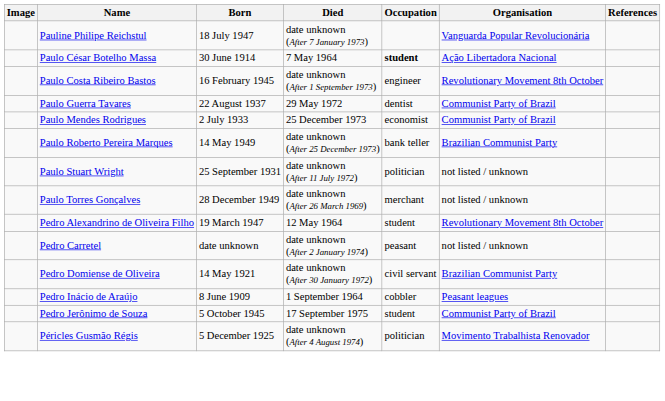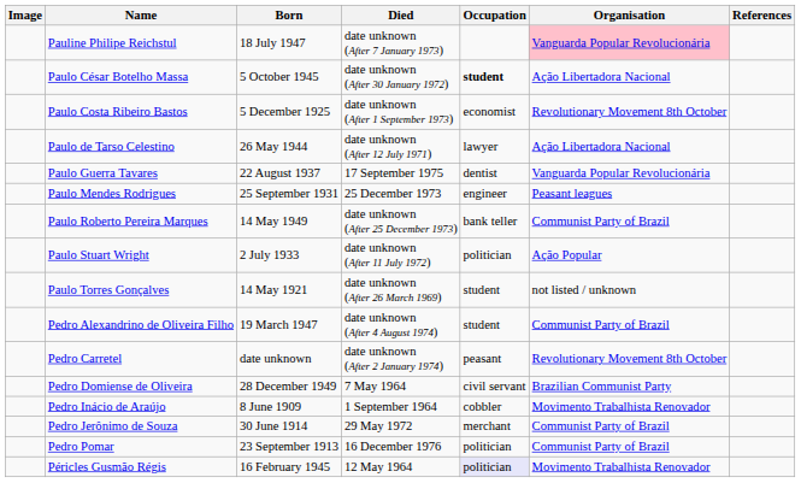Pauline Philipe Reichstul | Organisation: no background -> pink background
Paulo César Botelho Massa | Born: 30 June 1914 -> 5 October 1945
Paulo César Botelho Massa | Died: 7 May 1964 -> date unknown (After 30 January 1972)
Paulo Costa Ribeiro Bastos | Born: 16 February 1945 -> 5 December 1925
Paulo Costa Ribeiro Bastos | Occupation: engineer -> economist
+ row: Paulo de Tarso Celestino | 26 May 1944 | date unknown (After 12 July 1971) | lawyer | Ação Libertadora Nacional
Paulo Guerra Tavares | Died: 29 May 1972 -> 17 September 1975
Paulo Guerra Tavares | Organisation: Communist Party of Brazil -> Vanguarda Popular Revolucionária
Paulo Mendes Rodrigues | Born: 2 July 1933 -> 25 September 1931
Paulo Mendes Rodrigues | Occupation: economist -> engineer
Paulo Mendes Rodrigues | Organisation: Communist Party of Brazil -> Peasant leagues
Paulo Roberto Pereira Marques | Organisation: Brazilian Communist Party -> Communist Party of Brazil
Paulo Stuart Wright | Born: 25 September 1931 -> 2 July 1933
Paulo Stuart Wright | Organisation: not listed / unknown -> Ação Popular
Paulo Torres Gonçalves | Born: 28 December 1949 -> 14 May 1921
Paulo Torres Gonçalves | Occupation: merchant -> student
Pedro Alexandrino de Oliveira Filho | Died: 12 May 1964 -> date unknown (After 4 August 1974)
Pedro Alexandrino de Oliveira Filho | Organisation: Revolutionary Movement 8th October -> Communist Party of Brazil
Pedro Carretel | Organisation: not listed / unknown -> Revolutionary Movement 8th October
Pedro Domiense de Oliveira | Born: 14 May 1921 -> 28 December 1949
Pedro Domiense de Oliveira | Died: date unknown (After 30 January 1972) -> 7 May 1964
Pedro Inácio de Araújo | Organisation: Peasant leagues -> Movimento Trabalhista Renovador
Pedro Jerônimo de Souza | Born: 5 October 1945 -> 30 June 1914
Pedro Jerônimo de Souza | Died: 17 September 1975 -> 29 May 1972
Pedro Jerônimo de Souza | Occupation: student -> merchant
+ row: Pedro Pomar | 23 September 1913 | 16 December 1976 | politician | Communist Party of Brazil
Péricles Gusmão Régis | Born: 5 December 1925 -> 16 February 1945
Péricles Gusmão Régis | Died: date unknown (After 4 August 1974) -> 12 May 1964
Péricles Gusmão Régis | Occupation: no background -> lavender background
